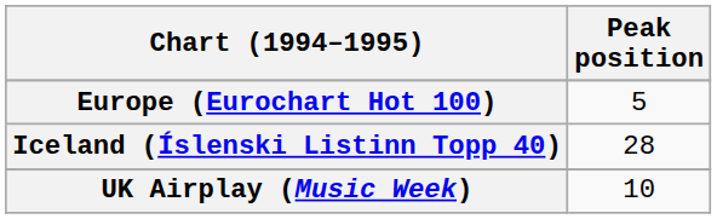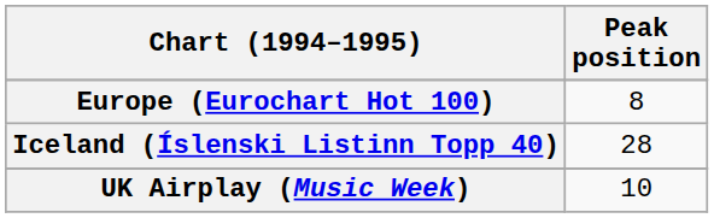Europe (Eurochart Hot 100) | Peak position: 5 -> 8
